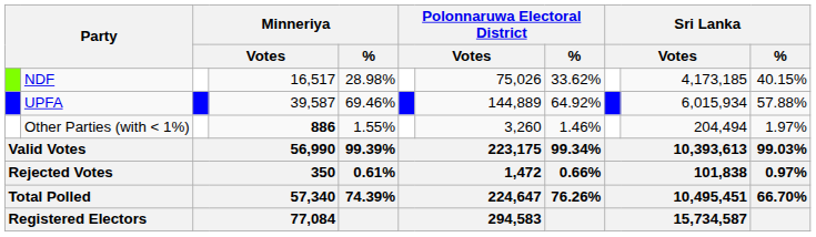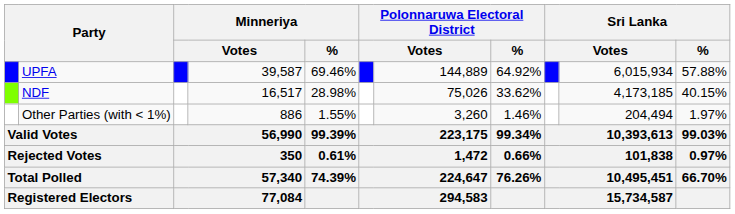rows swapped: UPFA <-> NDF
Other Parties (with < 1%) | column 4: bold -> normal
